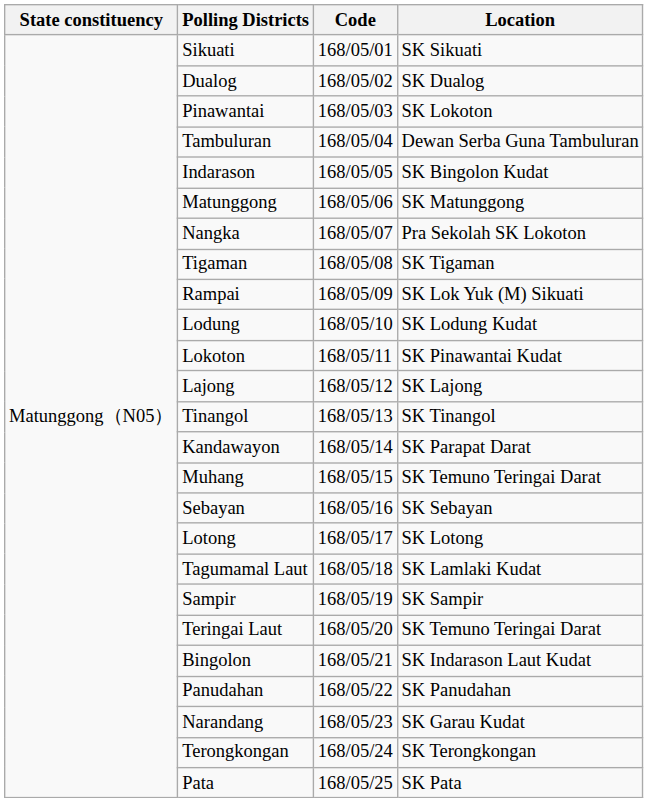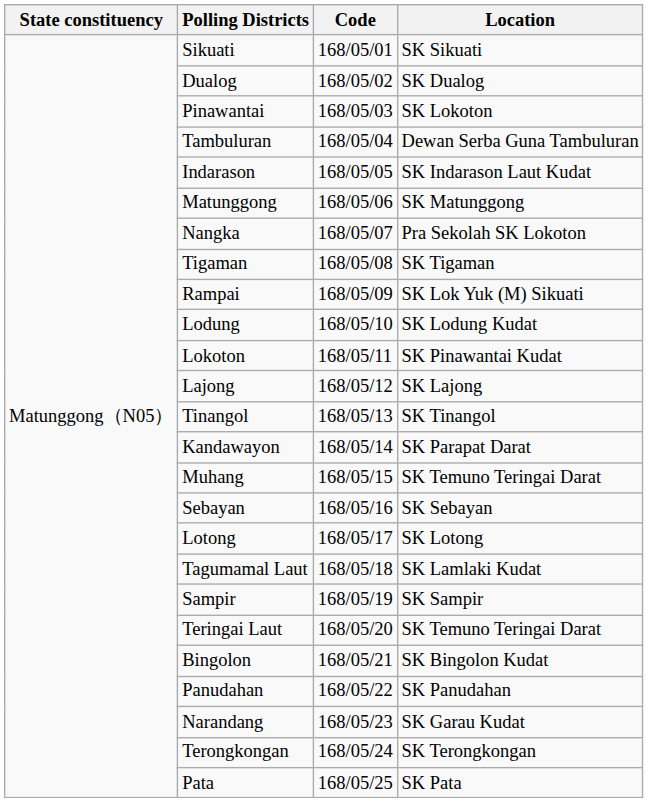Indarason | Location: SK Bingolon Kudat -> SK Indarason Laut Kudat
Bingolon | Location: SK Indarason Laut Kudat -> SK Bingolon Kudat
